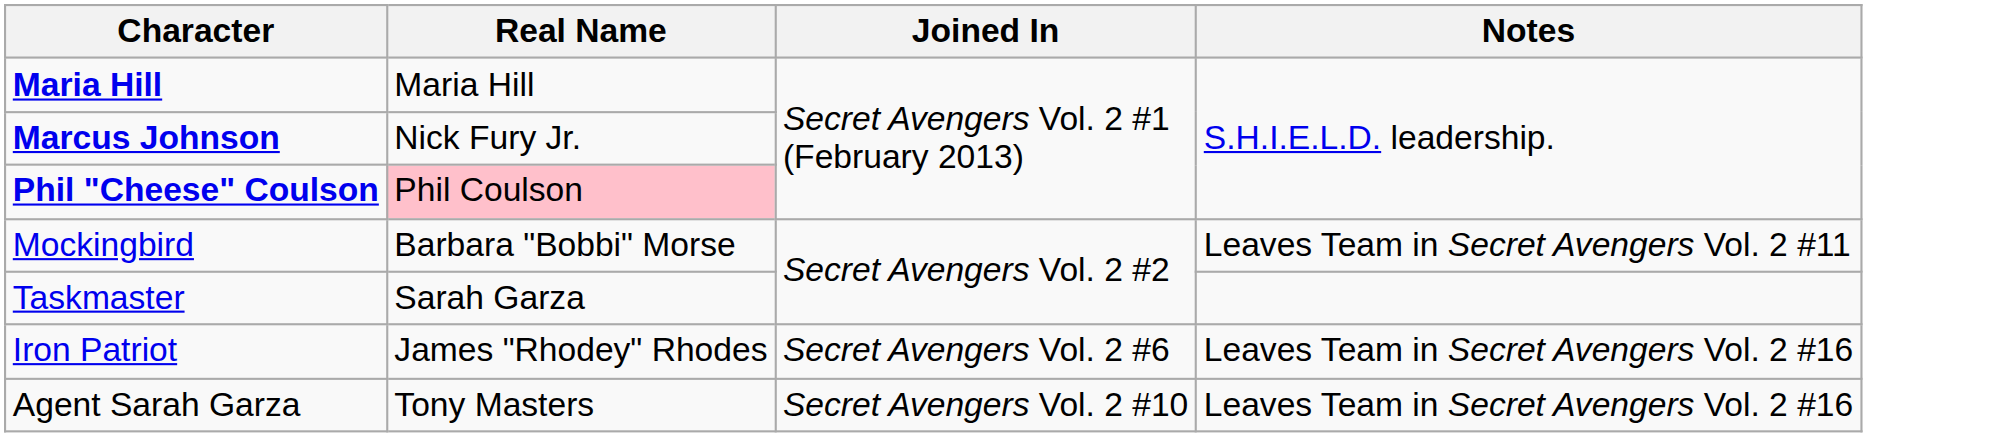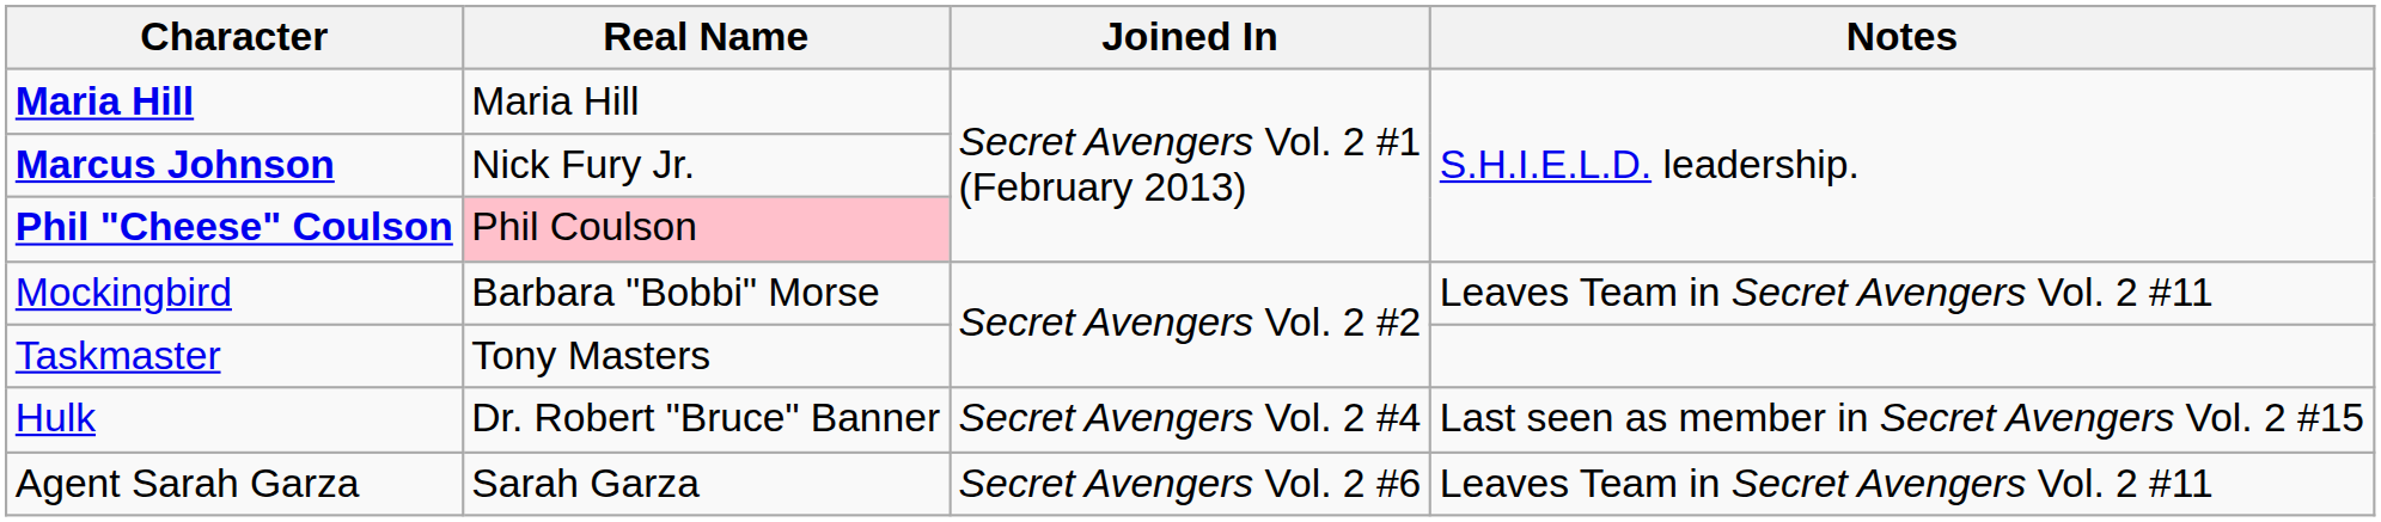Taskmaster | Real Name: Sarah Garza -> Tony Masters
+ row: Hulk | Dr. Robert "Bruce" Banner | Secret Avengers Vol. 2 #4 | Last seen as member in Secret Avengers Vol. 2 #15
- row: Iron Patriot | James "Rhodey" Rhodes | Secret Avengers Vol. 2 #6 | Leaves Team in Secret Avengers Vol. 2 #16
Agent Sarah Garza | Real Name: Tony Masters -> Sarah Garza
Agent Sarah Garza | Joined In: Secret Avengers Vol. 2 #10 -> Secret Avengers Vol. 2 #6
Agent Sarah Garza | Notes: Leaves Team in Secret Avengers Vol. 2 #16 -> Leaves Team in Secret Avengers Vol. 2 #11
